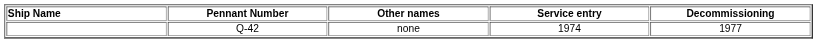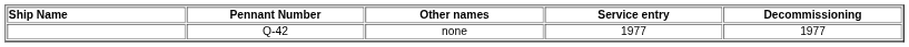none | Service entry: 1974 -> 1977
